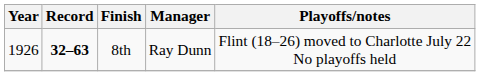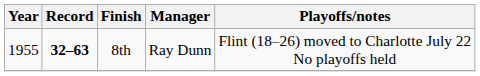8th | Year: 1926 -> 1955
